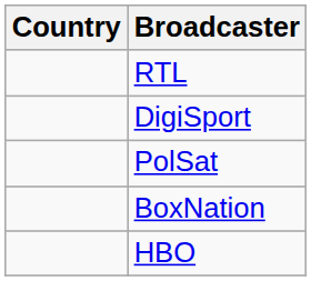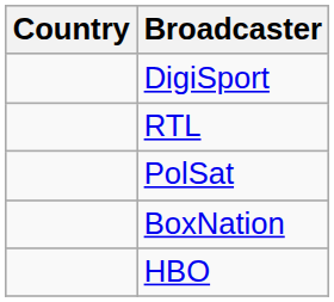rows swapped: RTL <-> DigiSport
